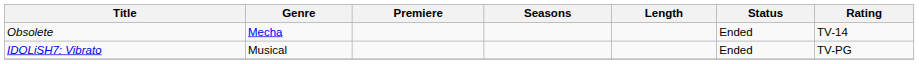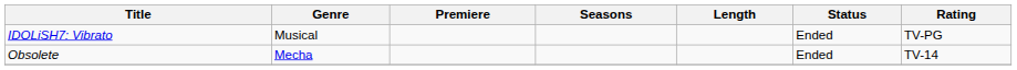rows swapped: IDOLiSH7: Vibrato <-> Obsolete
